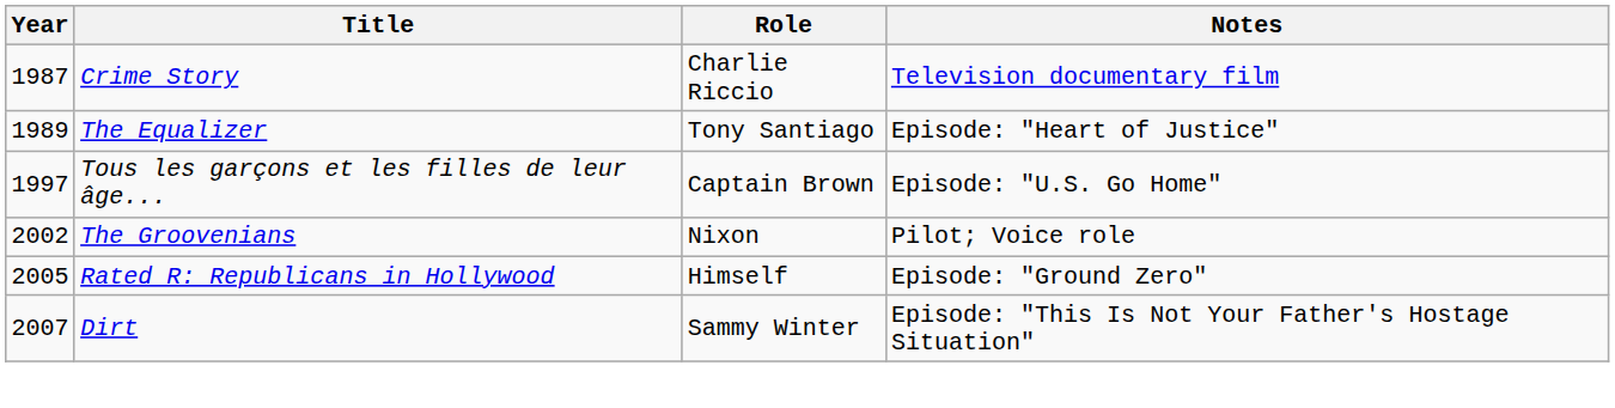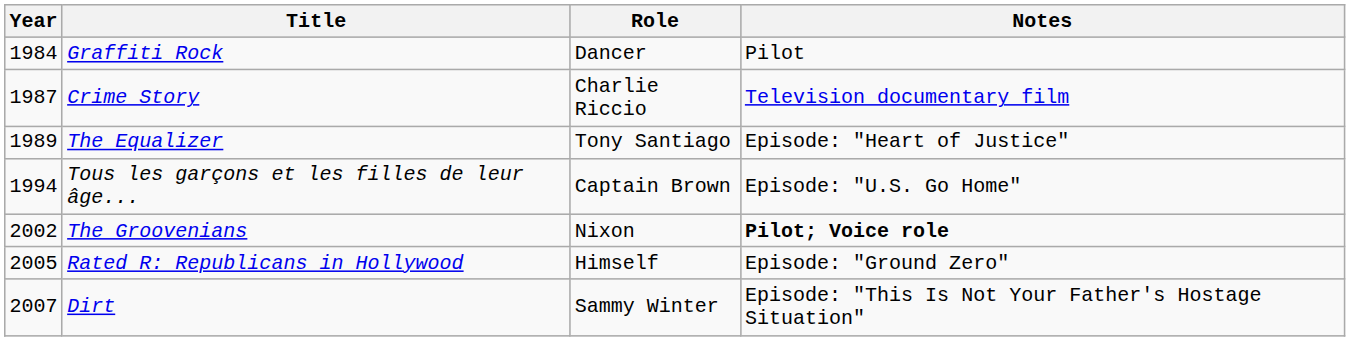+ row: 1984 | Graffiti Rock | Dancer | Pilot
Tous les garçons et les filles de leur âge... | Year: 1997 -> 1994
The Groovenians | Notes: normal -> bold
